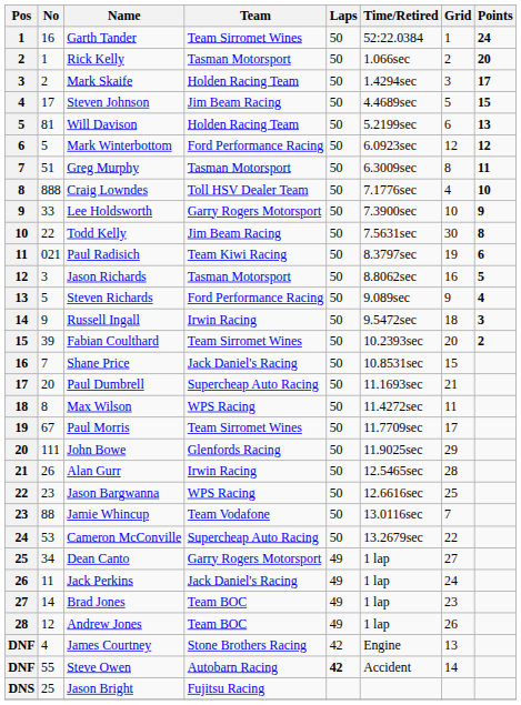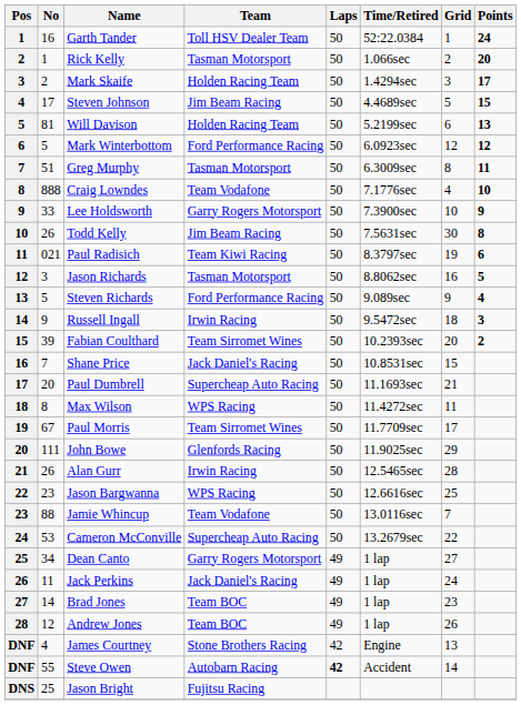Garth Tander | Team: Team Sirromet Wines -> Toll HSV Dealer Team
Craig Lowndes | Team: Toll HSV Dealer Team -> Team Vodafone
Todd Kelly | No: 22 -> 26
